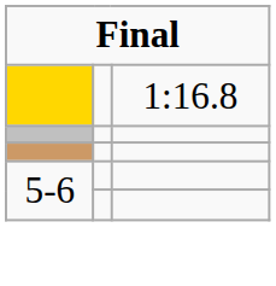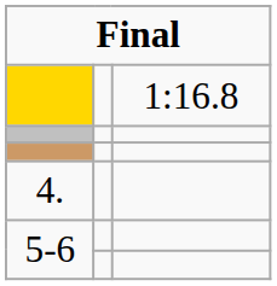+ row: 4.
